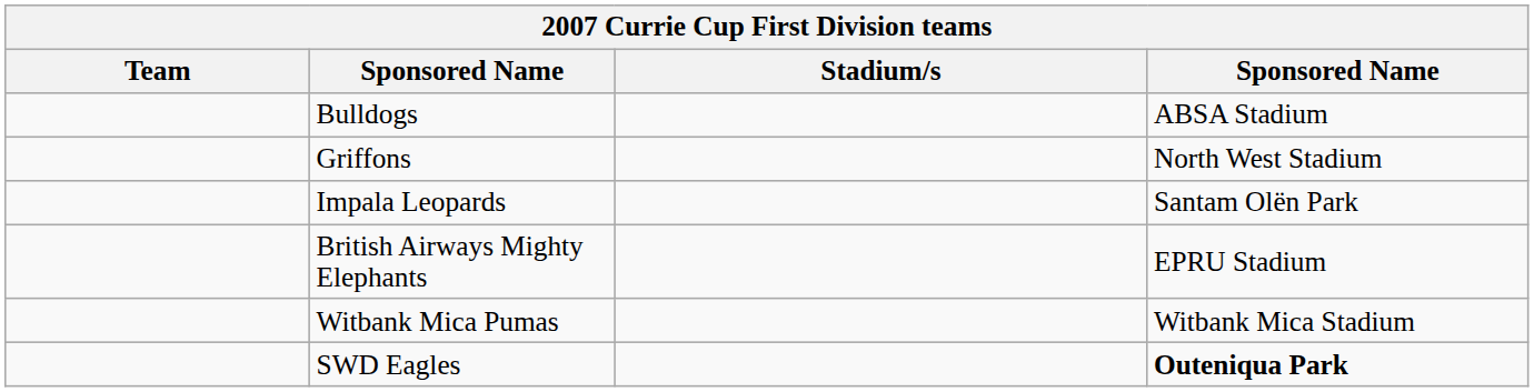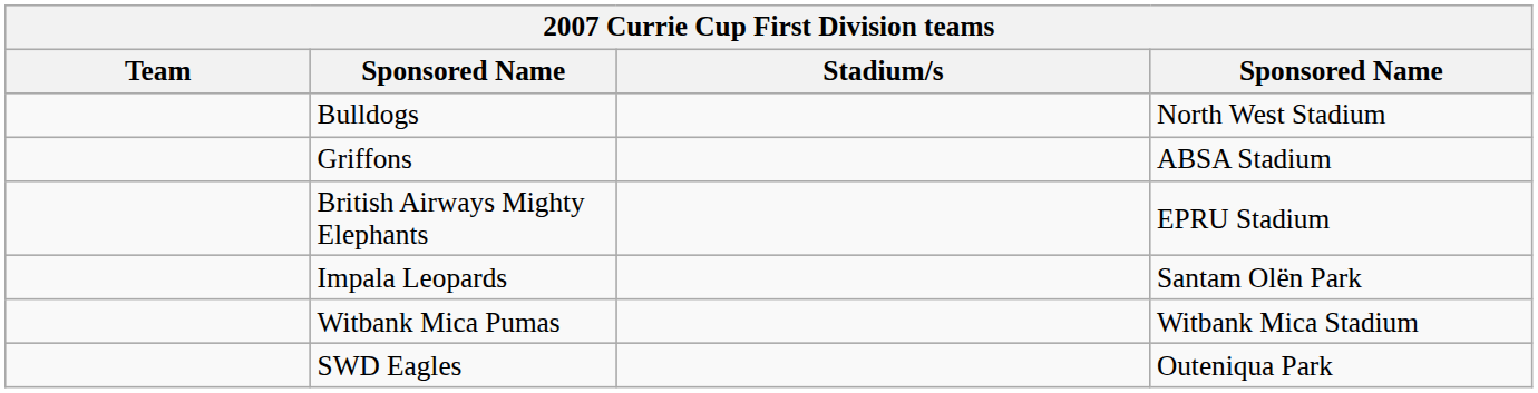Bulldogs | column 4: ABSA Stadium -> North West Stadium
Griffons | column 4: North West Stadium -> ABSA Stadium
rows swapped: Impala Leopards <-> British Airways Mighty Elephants
SWD Eagles | column 4: bold -> normal
